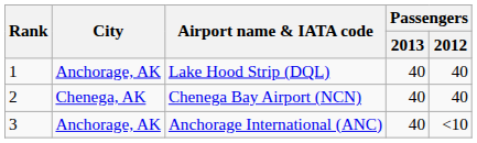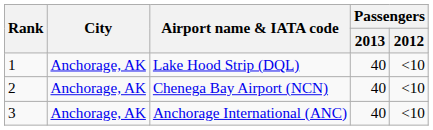Lake Hood Strip (DQL) | Passengers / 2012: 40 -> <10
Chenega Bay Airport (NCN) | City: Chenega, AK -> Anchorage, AK
Chenega Bay Airport (NCN) | Passengers / 2012: 40 -> <10
